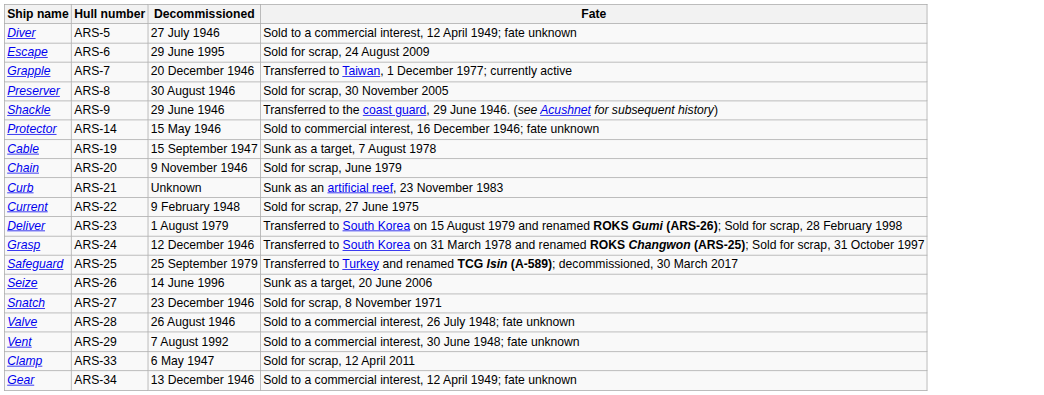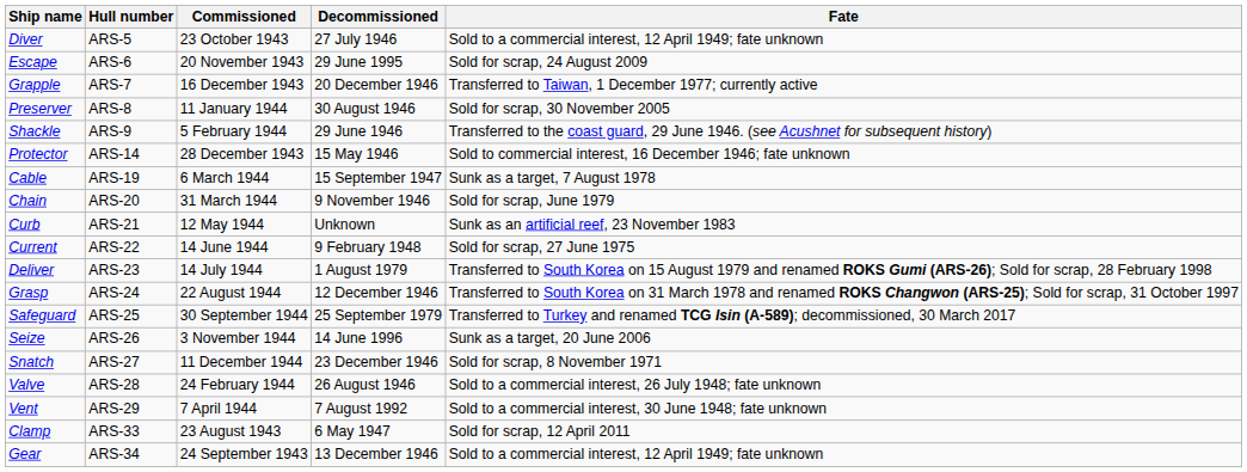+ column: Commissioned | 23 October 1943 | 20 November 1943 | 16 December 1943 | 11 January 1944 | 5 February 1944 | 28 December 1943 | 6 March 1944 | 31 March 1944 | 12 May 1944 | 14 June 1944 | 14 July 1944 | 22 August 1944 | 30 September 1944 | 3 November 1944 | 11 December 1944 | 24 February 1944 | 7 April 1944 | 23 August 1943 | 24 September 1943
